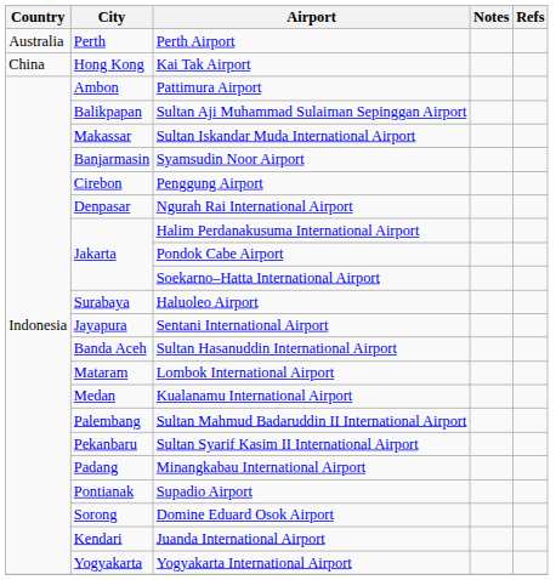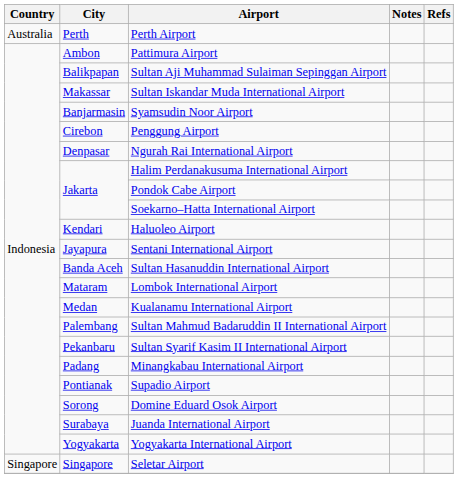- row: China | Hong Kong | Kai Tak Airport
Haluoleo Airport | City: Surabaya -> Kendari
Juanda International Airport | City: Kendari -> Surabaya
+ row: Singapore | Singapore | Seletar Airport
